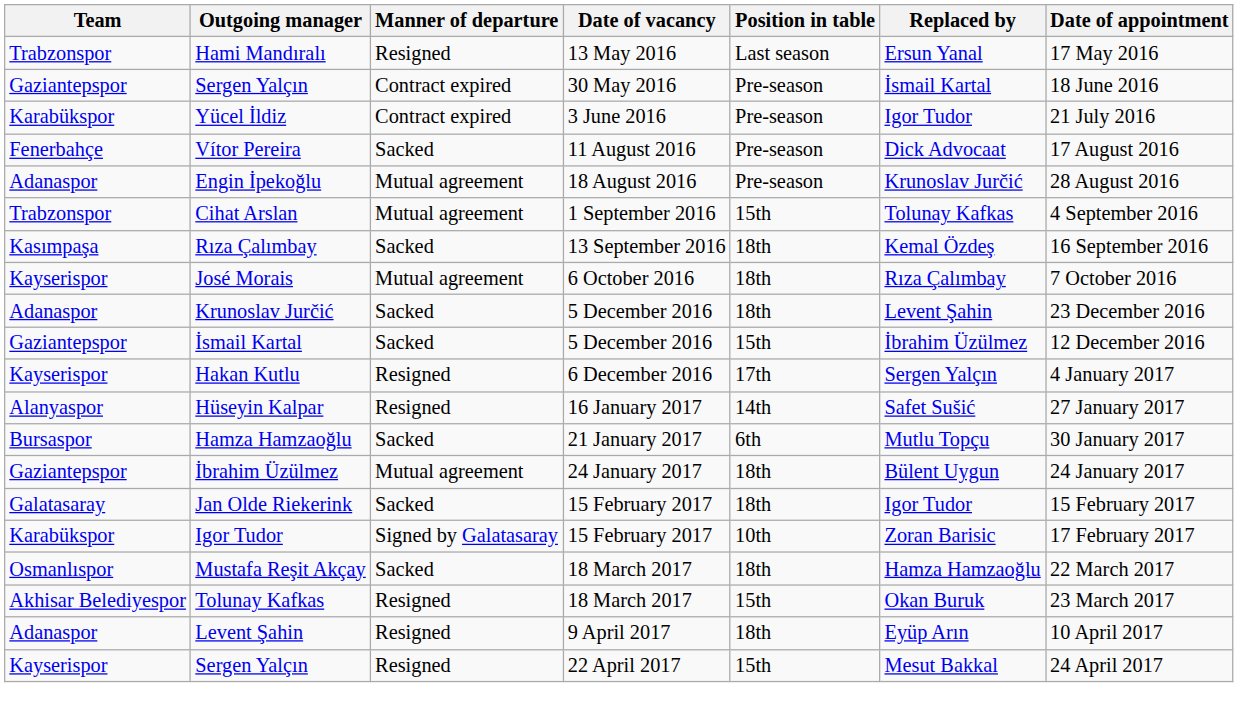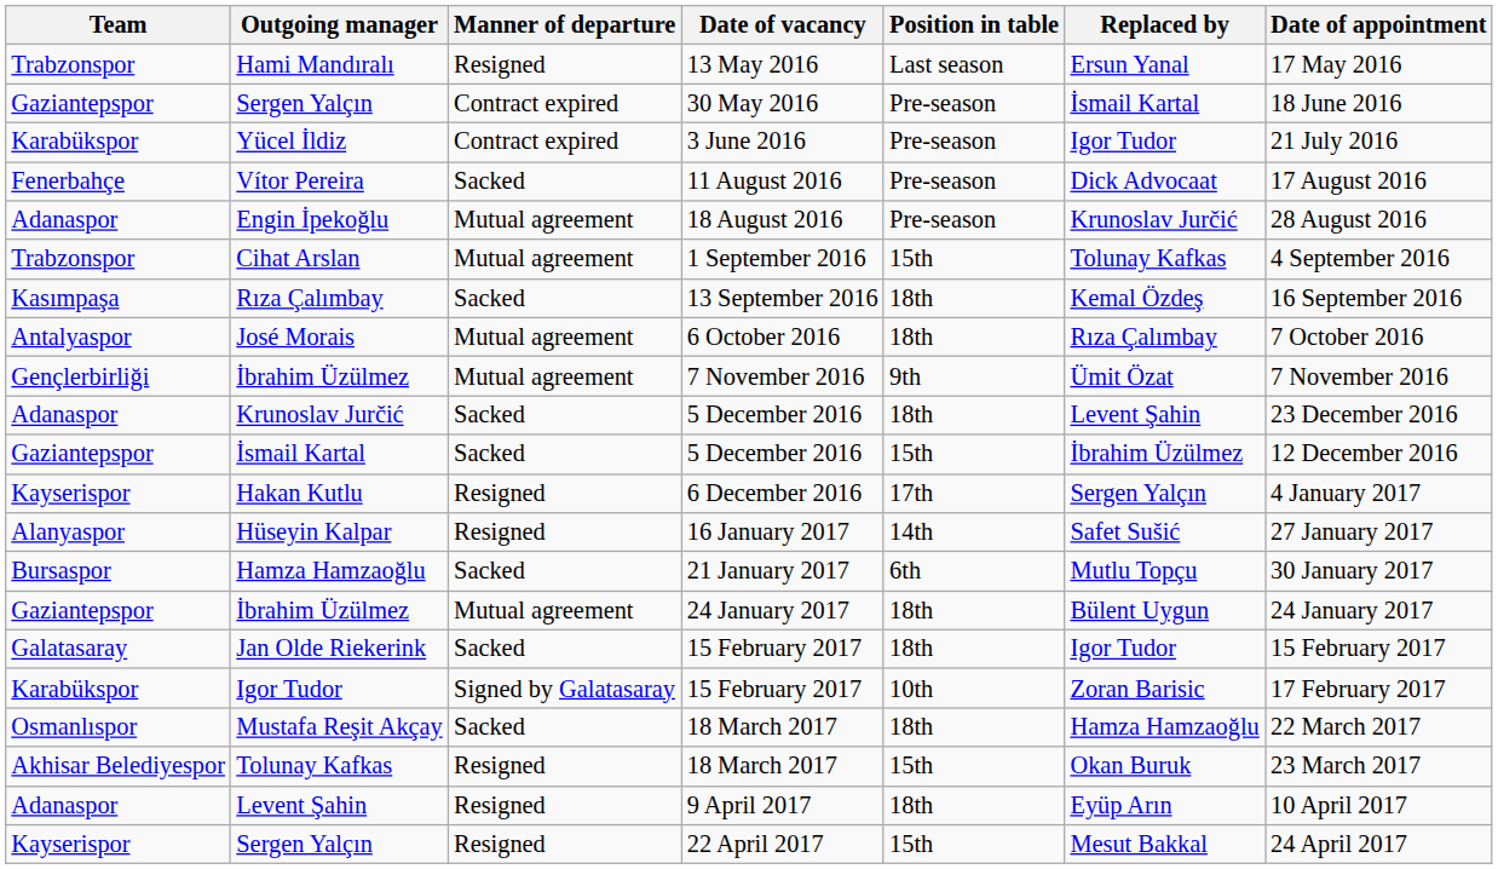José Morais | Team: Kayserispor -> Antalyaspor
+ row: Gençlerbirliği | İbrahim Üzülmez | Mutual agreement | 7 November 2016 | 9th | Ümit Özat | 7 November 2016
